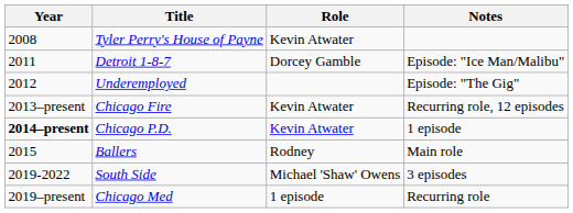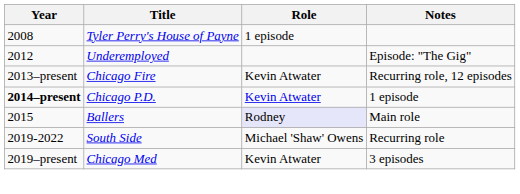Tyler Perry's House of Payne | Role: Kevin Atwater -> 1 episode
- row: 2011 | Detroit 1-8-7 | Dorcey Gamble | Episode: "Ice Man/Malibu"
Ballers | Role: no background -> lavender background
South Side | Notes: 3 episodes -> Recurring role
Chicago Med | Role: 1 episode -> Kevin Atwater
Chicago Med | Notes: Recurring role -> 3 episodes
